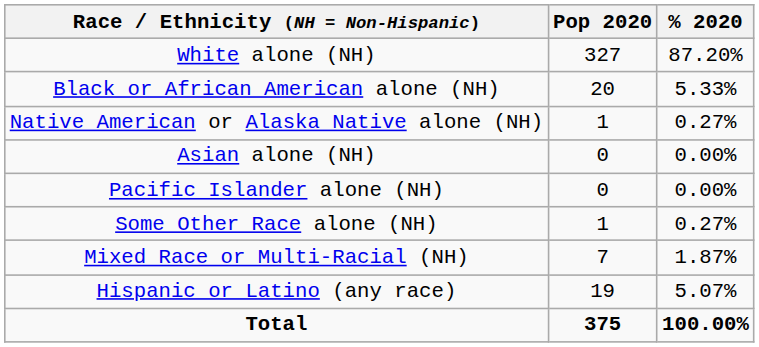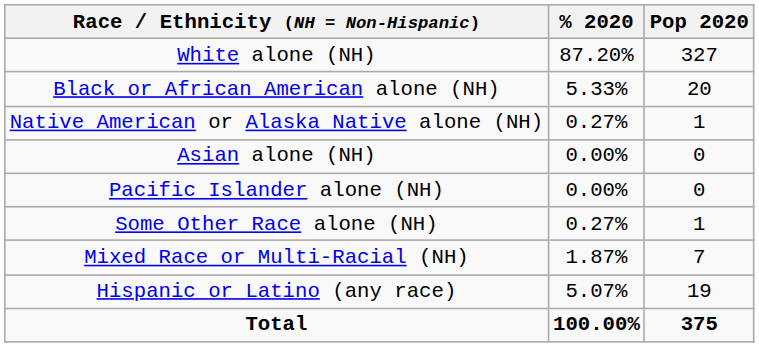columns swapped: Pop 2020 <-> % 2020
